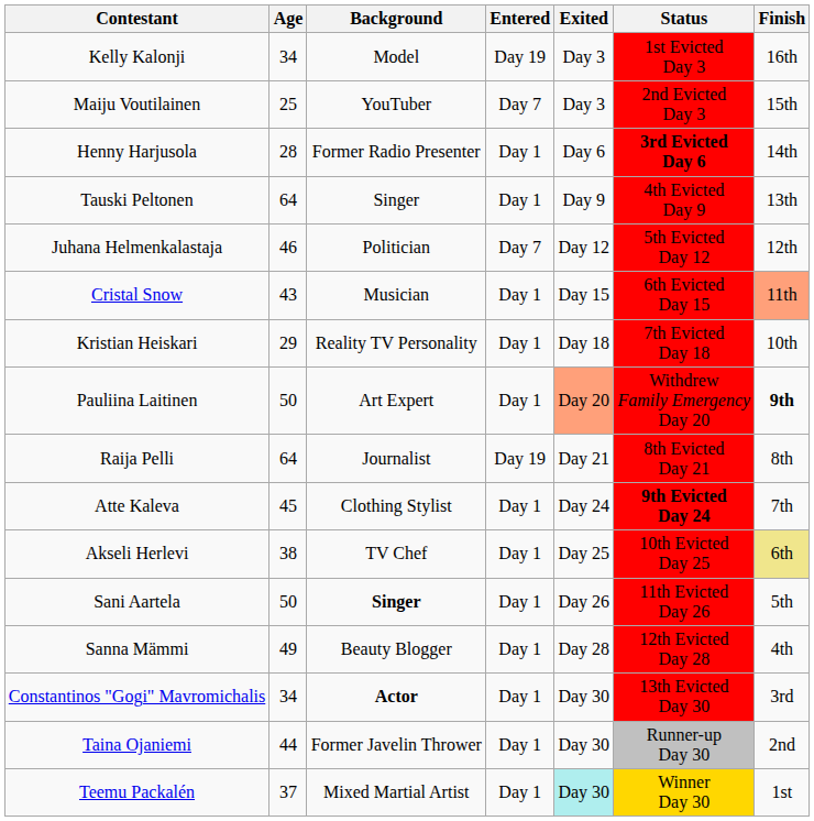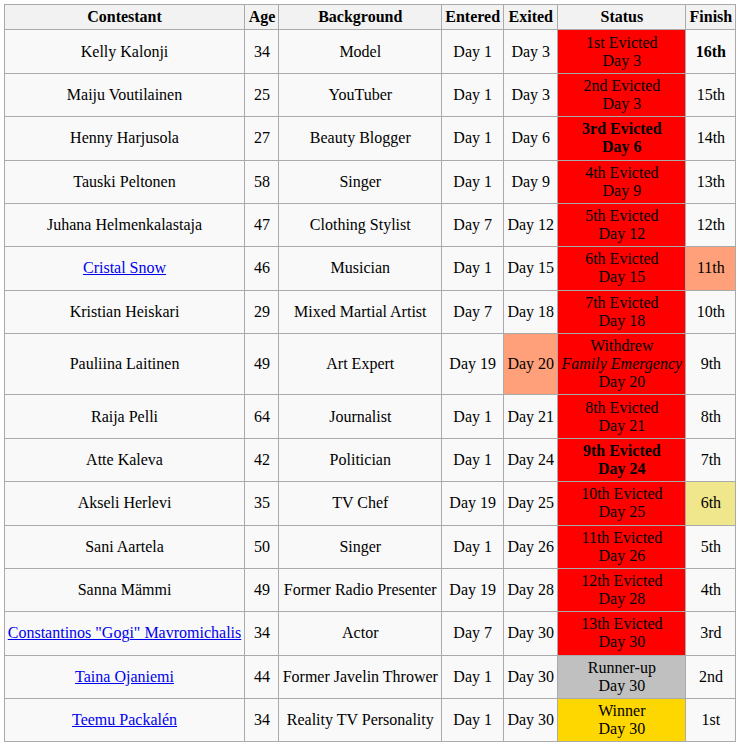Kelly Kalonji | Entered: Day 19 -> Day 1
Kelly Kalonji | Finish: normal -> bold
Maiju Voutilainen | Entered: Day 7 -> Day 1
Henny Harjusola | Age: 28 -> 27
Henny Harjusola | Background: Former Radio Presenter -> Beauty Blogger
Tauski Peltonen | Age: 64 -> 58
Juhana Helmenkalastaja | Age: 46 -> 47
Juhana Helmenkalastaja | Background: Politician -> Clothing Stylist
Cristal Snow | Age: 43 -> 46
Kristian Heiskari | Background: Reality TV Personality -> Mixed Martial Artist
Kristian Heiskari | Entered: Day 1 -> Day 7
Pauliina Laitinen | Age: 50 -> 49
Pauliina Laitinen | Entered: Day 1 -> Day 19
Pauliina Laitinen | Finish: bold -> normal
Raija Pelli | Entered: Day 19 -> Day 1
Atte Kaleva | Age: 45 -> 42
Atte Kaleva | Background: Clothing Stylist -> Politician
Akseli Herlevi | Age: 38 -> 35
Akseli Herlevi | Entered: Day 1 -> Day 19
Sani Aartela | Background: bold -> normal
Sanna Mämmi | Background: Beauty Blogger -> Former Radio Presenter
Sanna Mämmi | Entered: Day 1 -> Day 19
Constantinos "Gogi" Mavromichalis | Background: bold -> normal
Constantinos "Gogi" Mavromichalis | Entered: Day 1 -> Day 7
Teemu Packalén | Age: 37 -> 34
Teemu Packalén | Background: Mixed Martial Artist -> Reality TV Personality
Teemu Packalén | Exited: paleturquoise background -> no background
